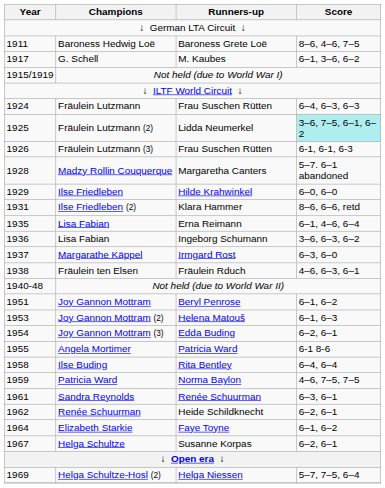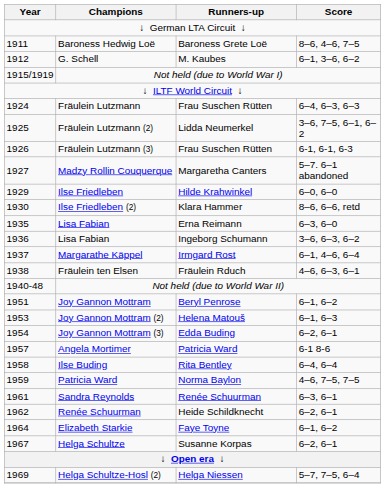G. Schell | Year: 1917 -> 1912
Fräulein Lutzmann (2) | Score: paleturquoise background -> no background
Madzy Rollin Couquerque | Year: 1928 -> 1927
Ilse Friedleben (2) | Year: 1931 -> 1930
Lisa Fabian / Erna Reimann | Score: 6–1, 4–6, 6–4 -> 6–3, 6–0
Margarathe Käppel | Score: 6–3, 6–0 -> 6–1, 4–6, 6–4
Angela Mortimer | Year: 1955 -> 1957
